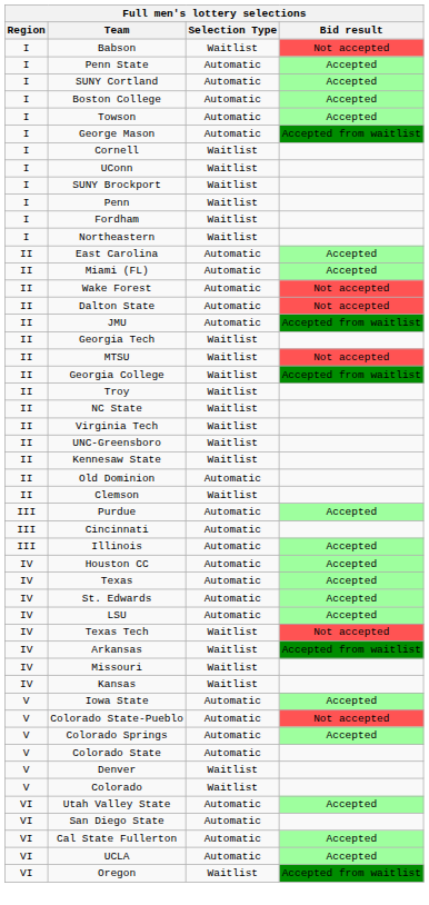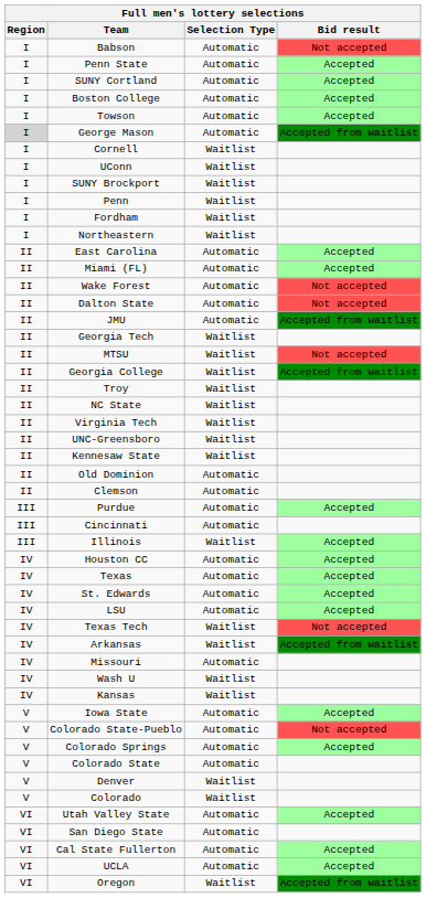Babson | Selection Type: Waitlist -> Automatic
George Mason | Region: no background -> lightgrey background
Clemson | Selection Type: Waitlist -> Automatic
Illinois | Selection Type: Automatic -> Waitlist
Missouri | Selection Type: Waitlist -> Automatic
+ row: IV | Wash U | Waitlist
